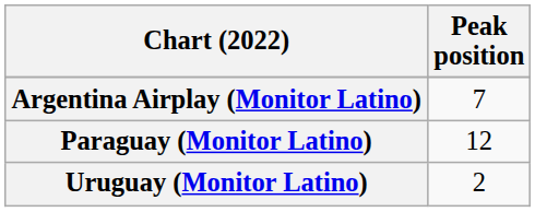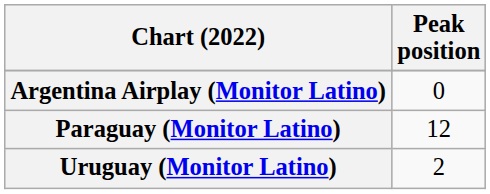Argentina Airplay (Monitor Latino) | Peak position: 7 -> 0
